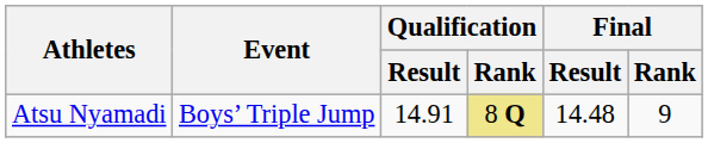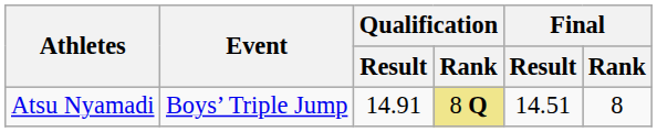Atsu Nyamadi | Final / Result: 14.48 -> 14.51
Atsu Nyamadi | Final / Rank: 9 -> 8
